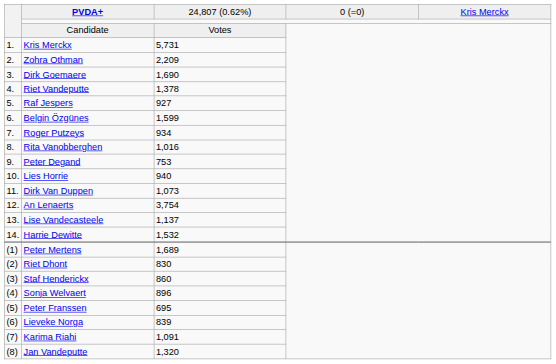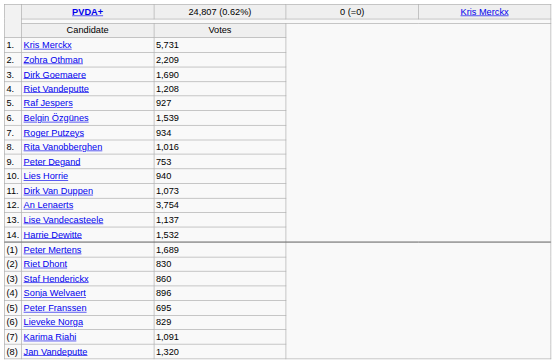Riet Vandeputte | column 3: 1,378 -> 1,208
Belgin Özgünes | column 3: 1,599 -> 1,539
Lieveke Norga | column 3: 839 -> 829
